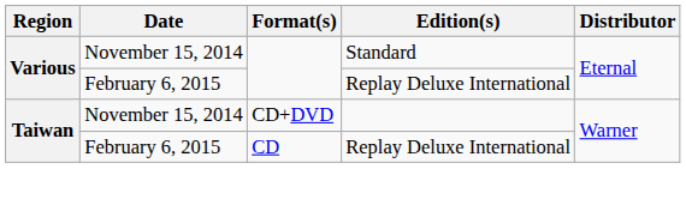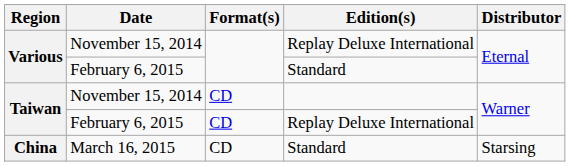Various / November 15, 2014 | Edition(s): Standard -> Replay Deluxe International
Various / February 6, 2015 | Edition(s): Replay Deluxe International -> Standard
Taiwan / November 15, 2014 | Format(s): CD+DVD -> CD
+ row: China | March 16, 2015 | CD | Standard | Starsing
